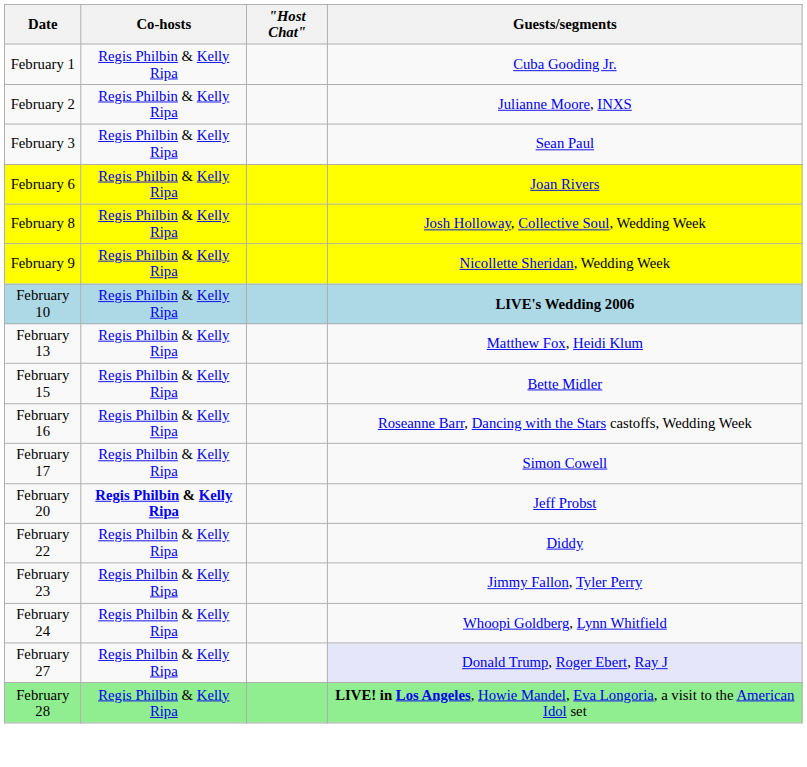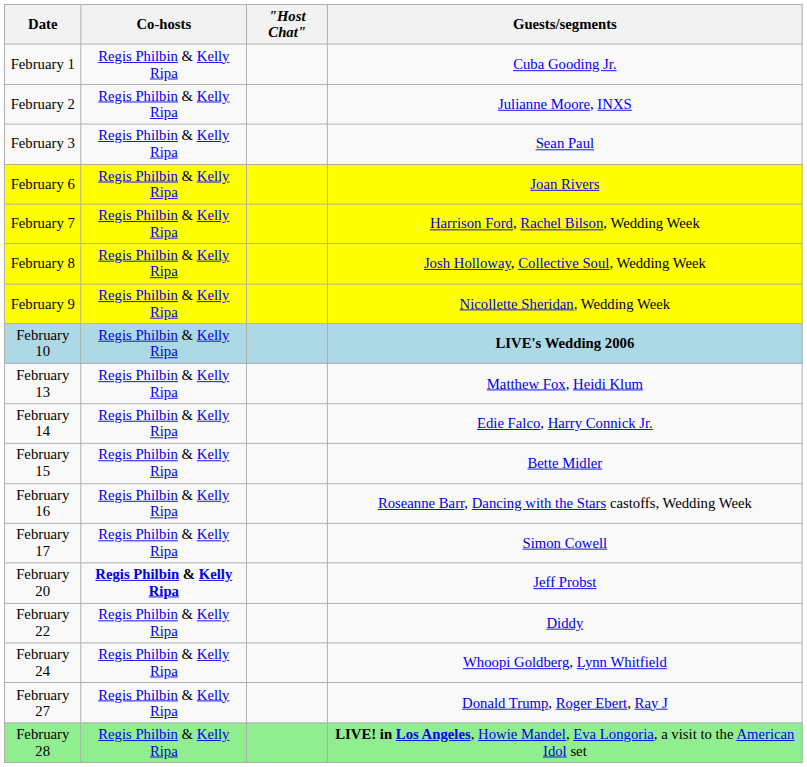+ row: February 7 | Regis Philbin & Kelly Ripa | Harrison Ford, Rachel Bilson, Wedding Week
+ row: February 14 | Regis Philbin & Kelly Ripa | Edie Falco, Harry Connick Jr.
- row: February 23 | Regis Philbin & Kelly Ripa | Jimmy Fallon, Tyler Perry
February 27 | Guests/segments: lavender background -> no background
